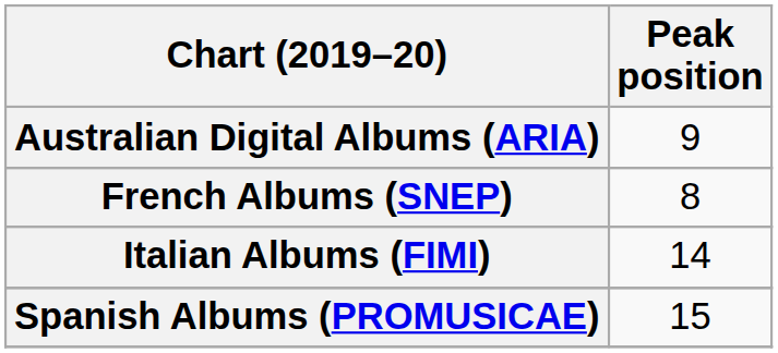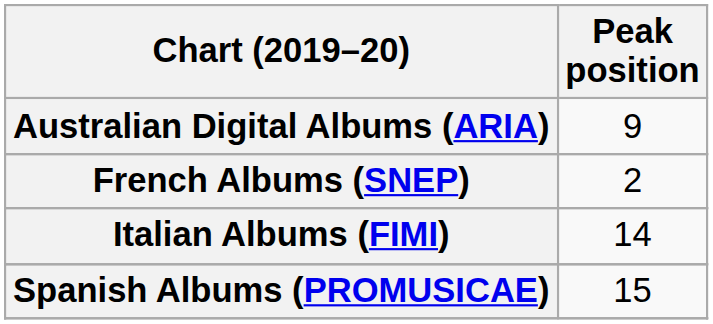French Albums (SNEP) | Peak position: 8 -> 2
